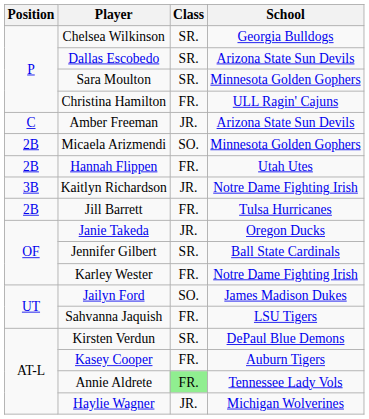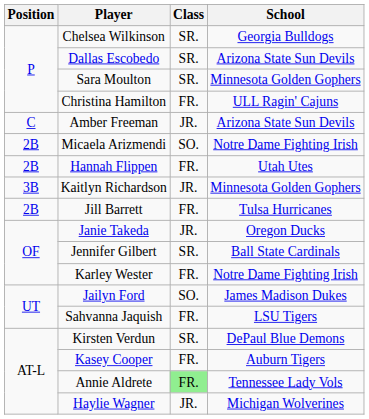Micaela Arizmendi | School: Minnesota Golden Gophers -> Notre Dame Fighting Irish
Kaitlyn Richardson | School: Notre Dame Fighting Irish -> Minnesota Golden Gophers
